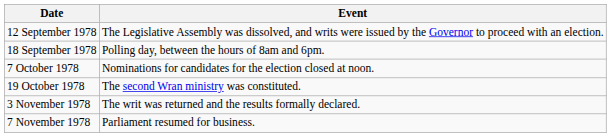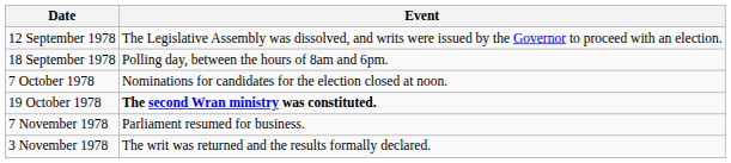19 October 1978 | Event: normal -> bold
rows swapped: 3 November 1978 <-> 7 November 1978
